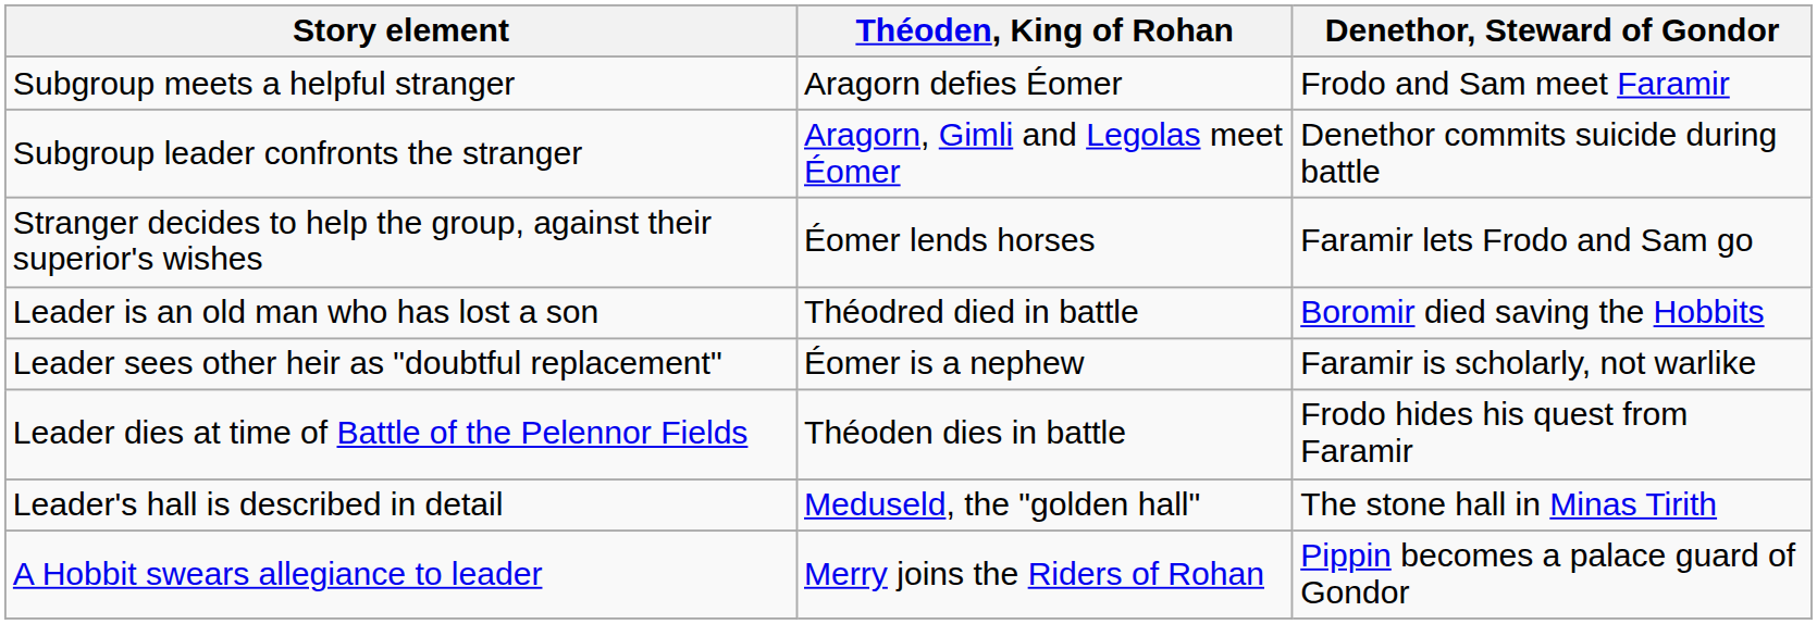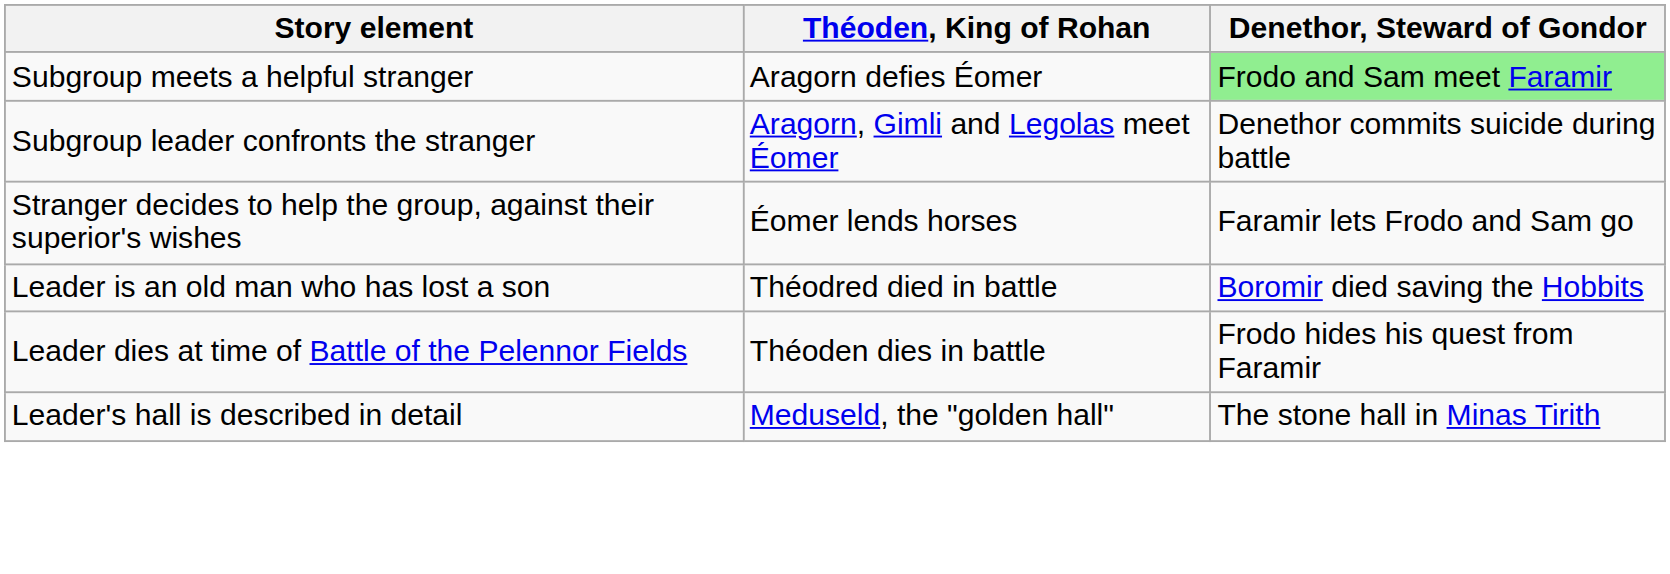Subgroup meets a helpful stranger | Denethor, Steward of Gondor: no background -> lightgreen background
- row: Leader sees other heir as "doubtful replacement" | Éomer is a nephew | Faramir is scholarly, not warlike
- row: A Hobbit swears allegiance to leader | Merry joins the Riders of Rohan | Pippin becomes a palace guard of Gondor
